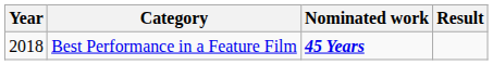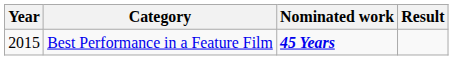Best Performance in a Feature Film | Year: 2018 -> 2015
